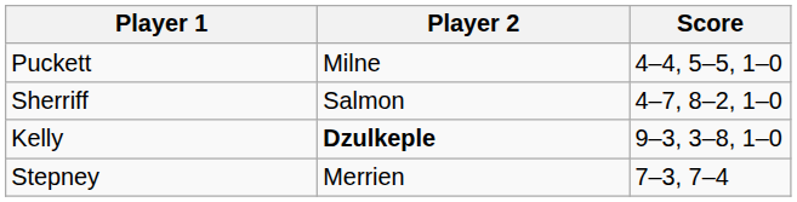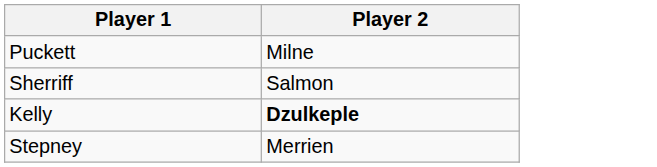- column: Score | 4–4, 5–5, 1–0 | 4–7, 8–2, 1–0 | 9–3, 3–8, 1–0 | 7–3, 7–4
